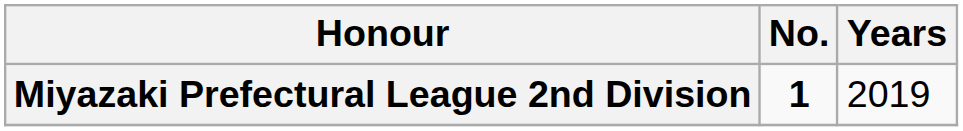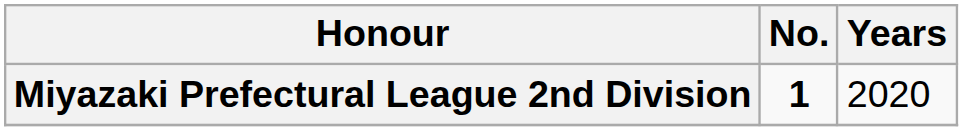Miyazaki Prefectural League 2nd Division | Years: 2019 -> 2020
